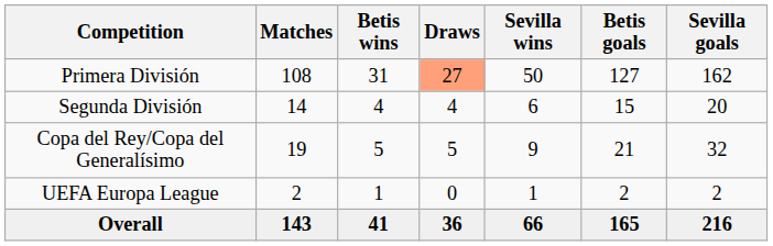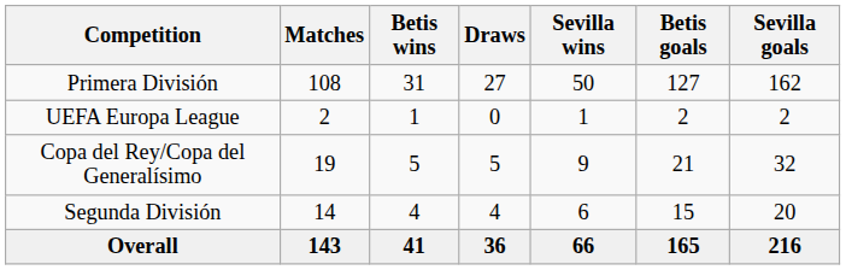Primera División | Draws: lightsalmon background -> no background
rows swapped: Segunda División <-> UEFA Europa League
